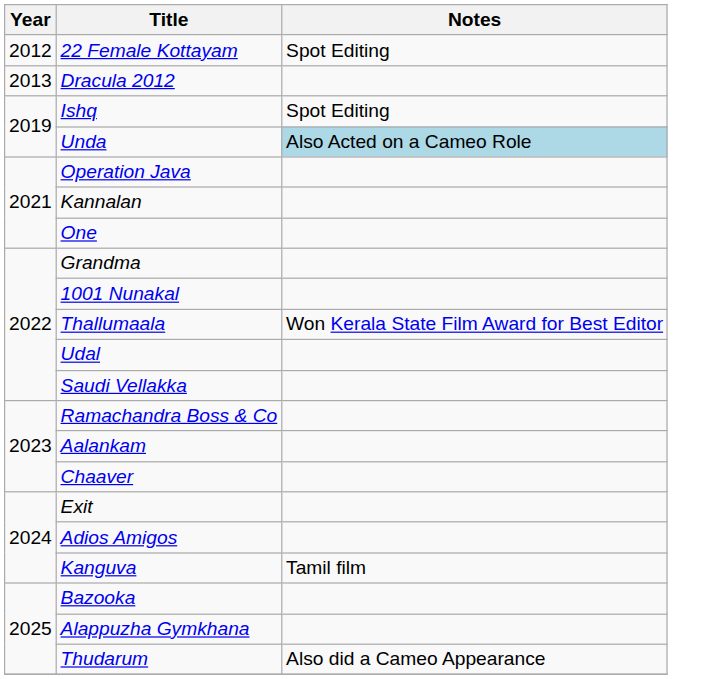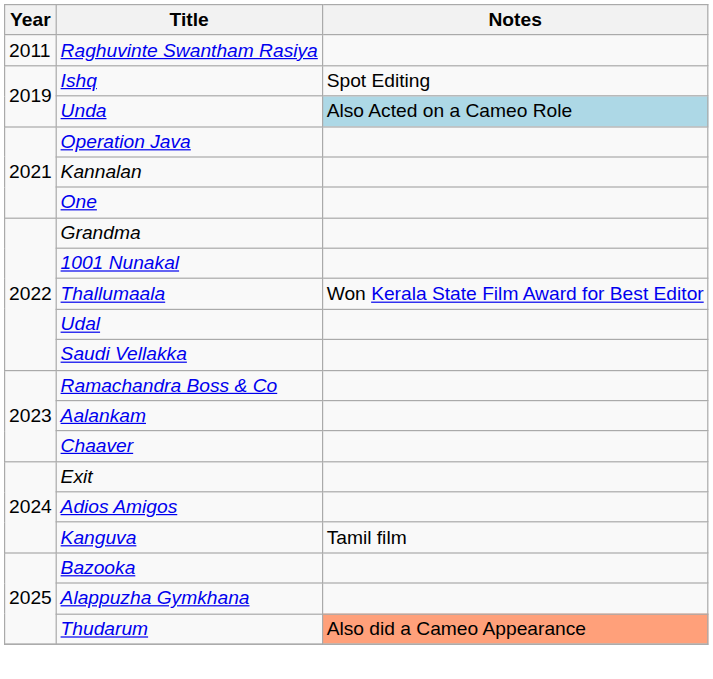+ row: 2011 | Raghuvinte Swantham Rasiya
- row: 2012 | 22 Female Kottayam | Spot Editing
- row: 2013 | Dracula 2012
Thudarum | Notes: no background -> lightsalmon background
